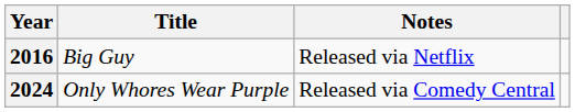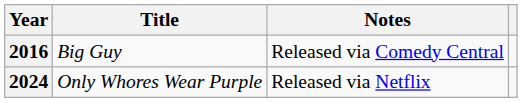2016 | Notes: Released via Netflix -> Released via Comedy Central
2024 | Notes: Released via Comedy Central -> Released via Netflix
